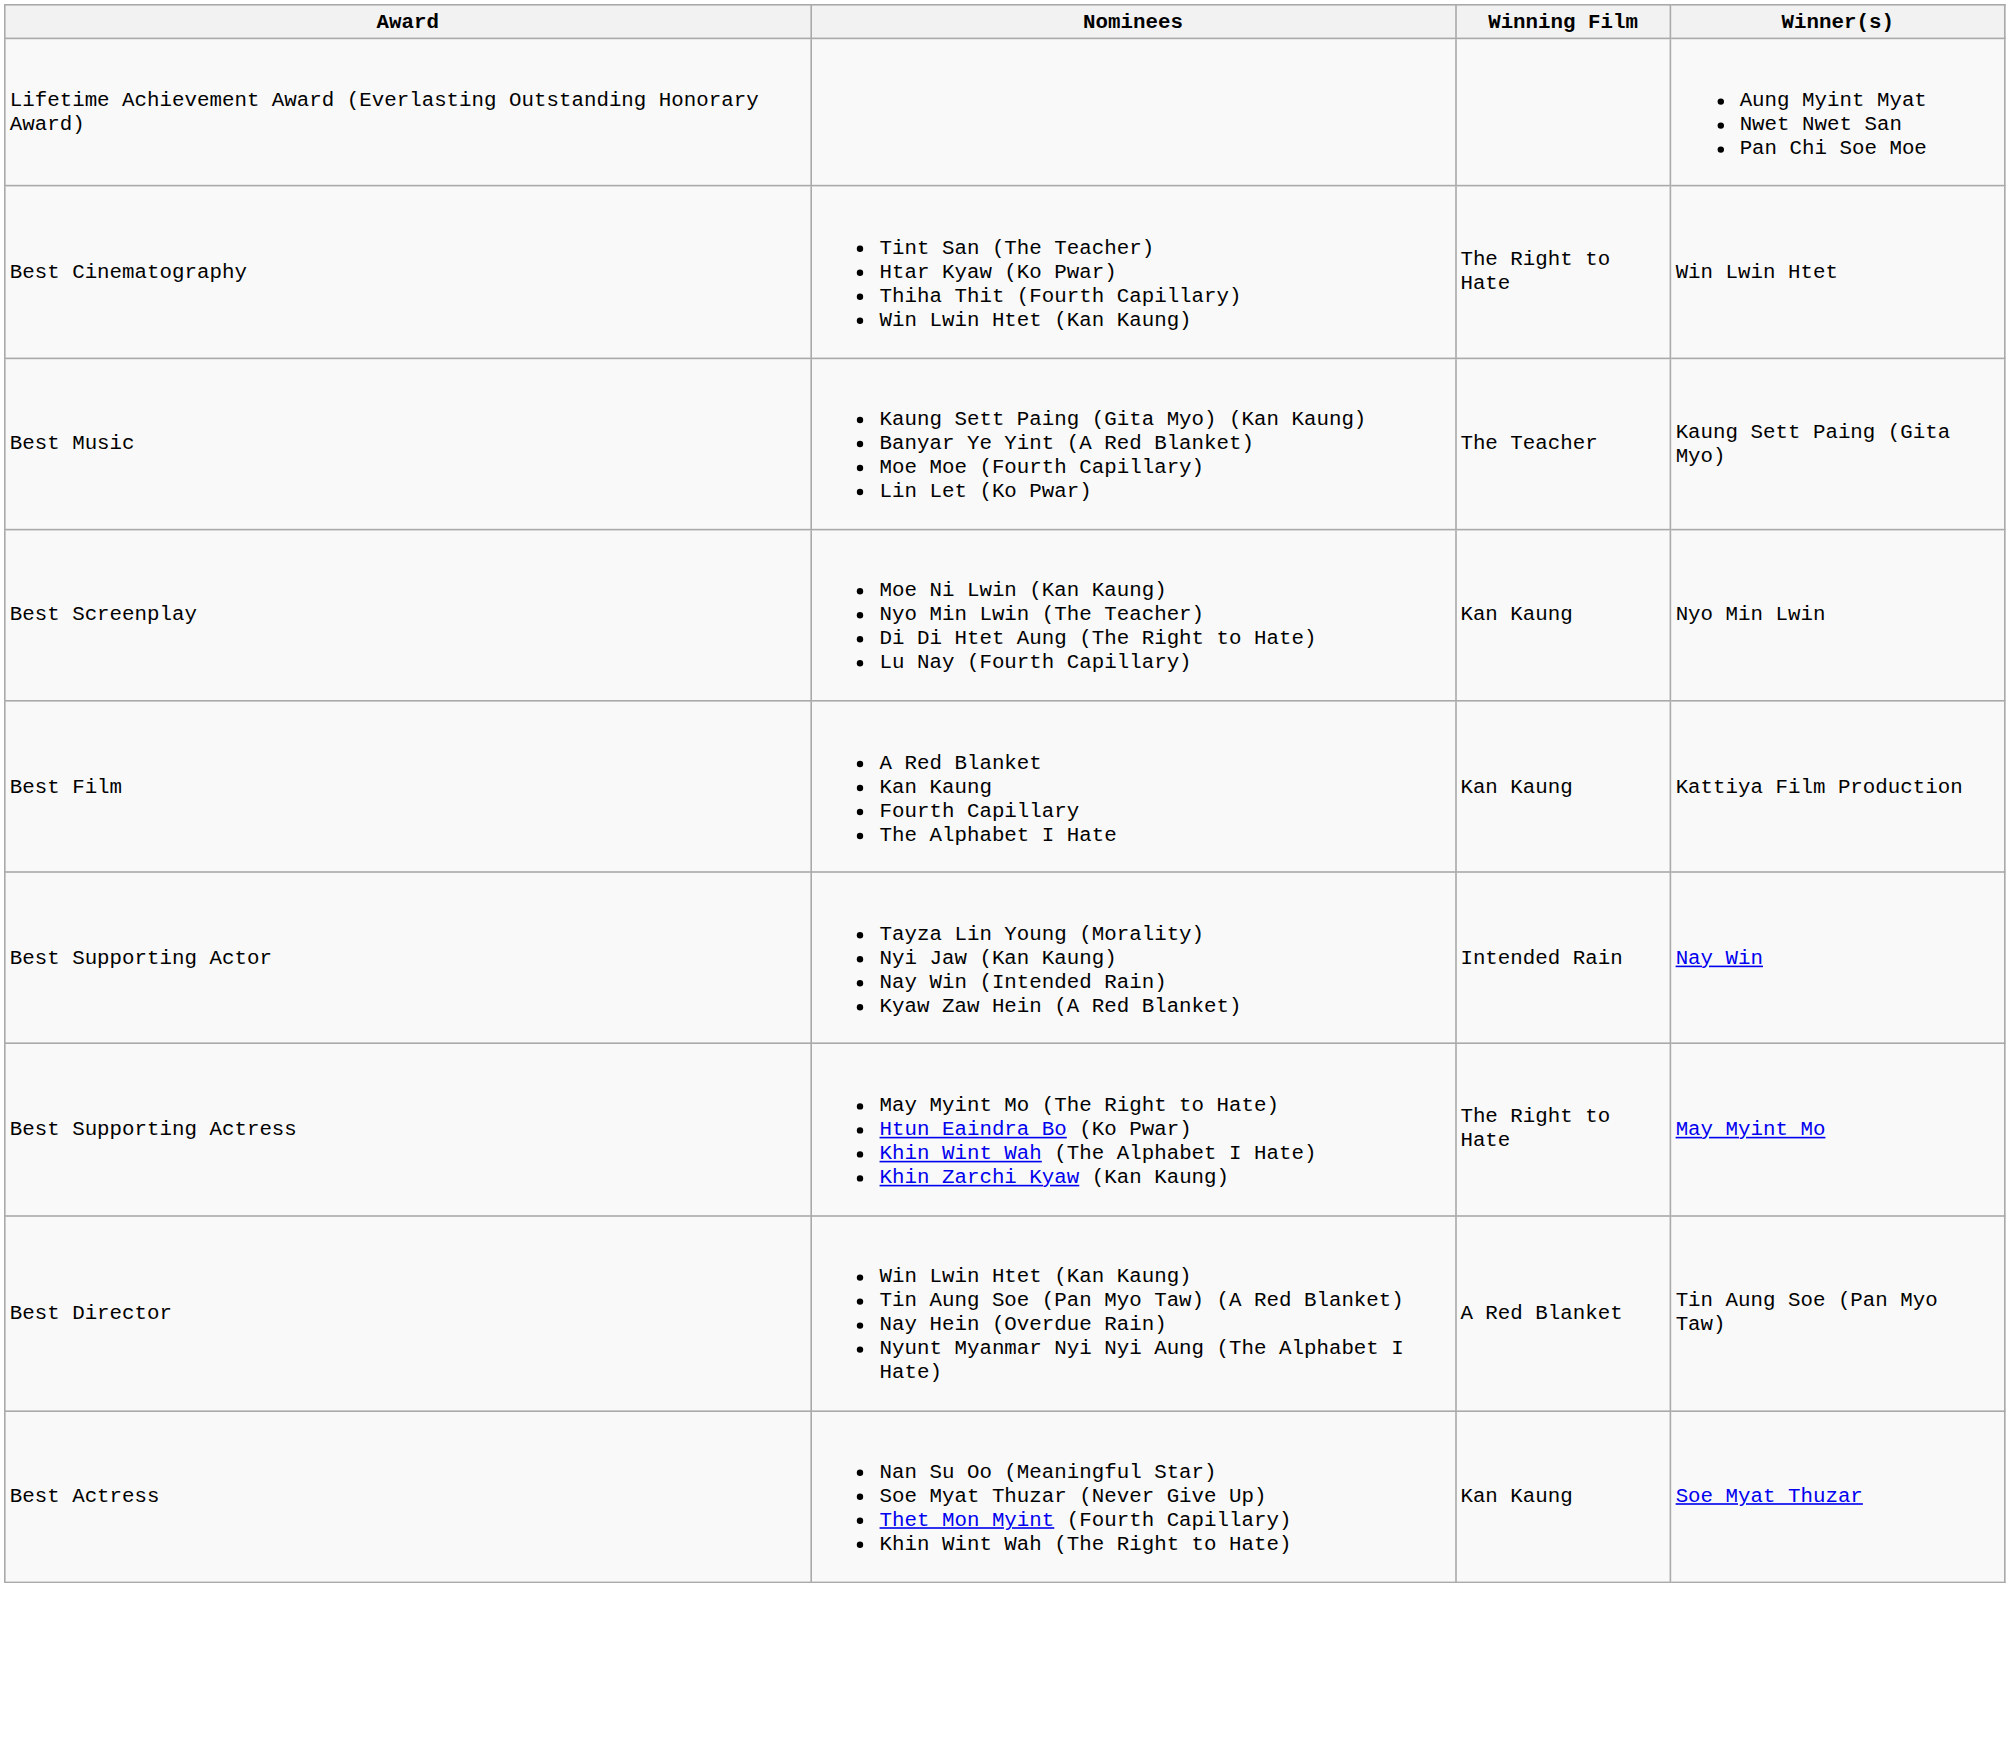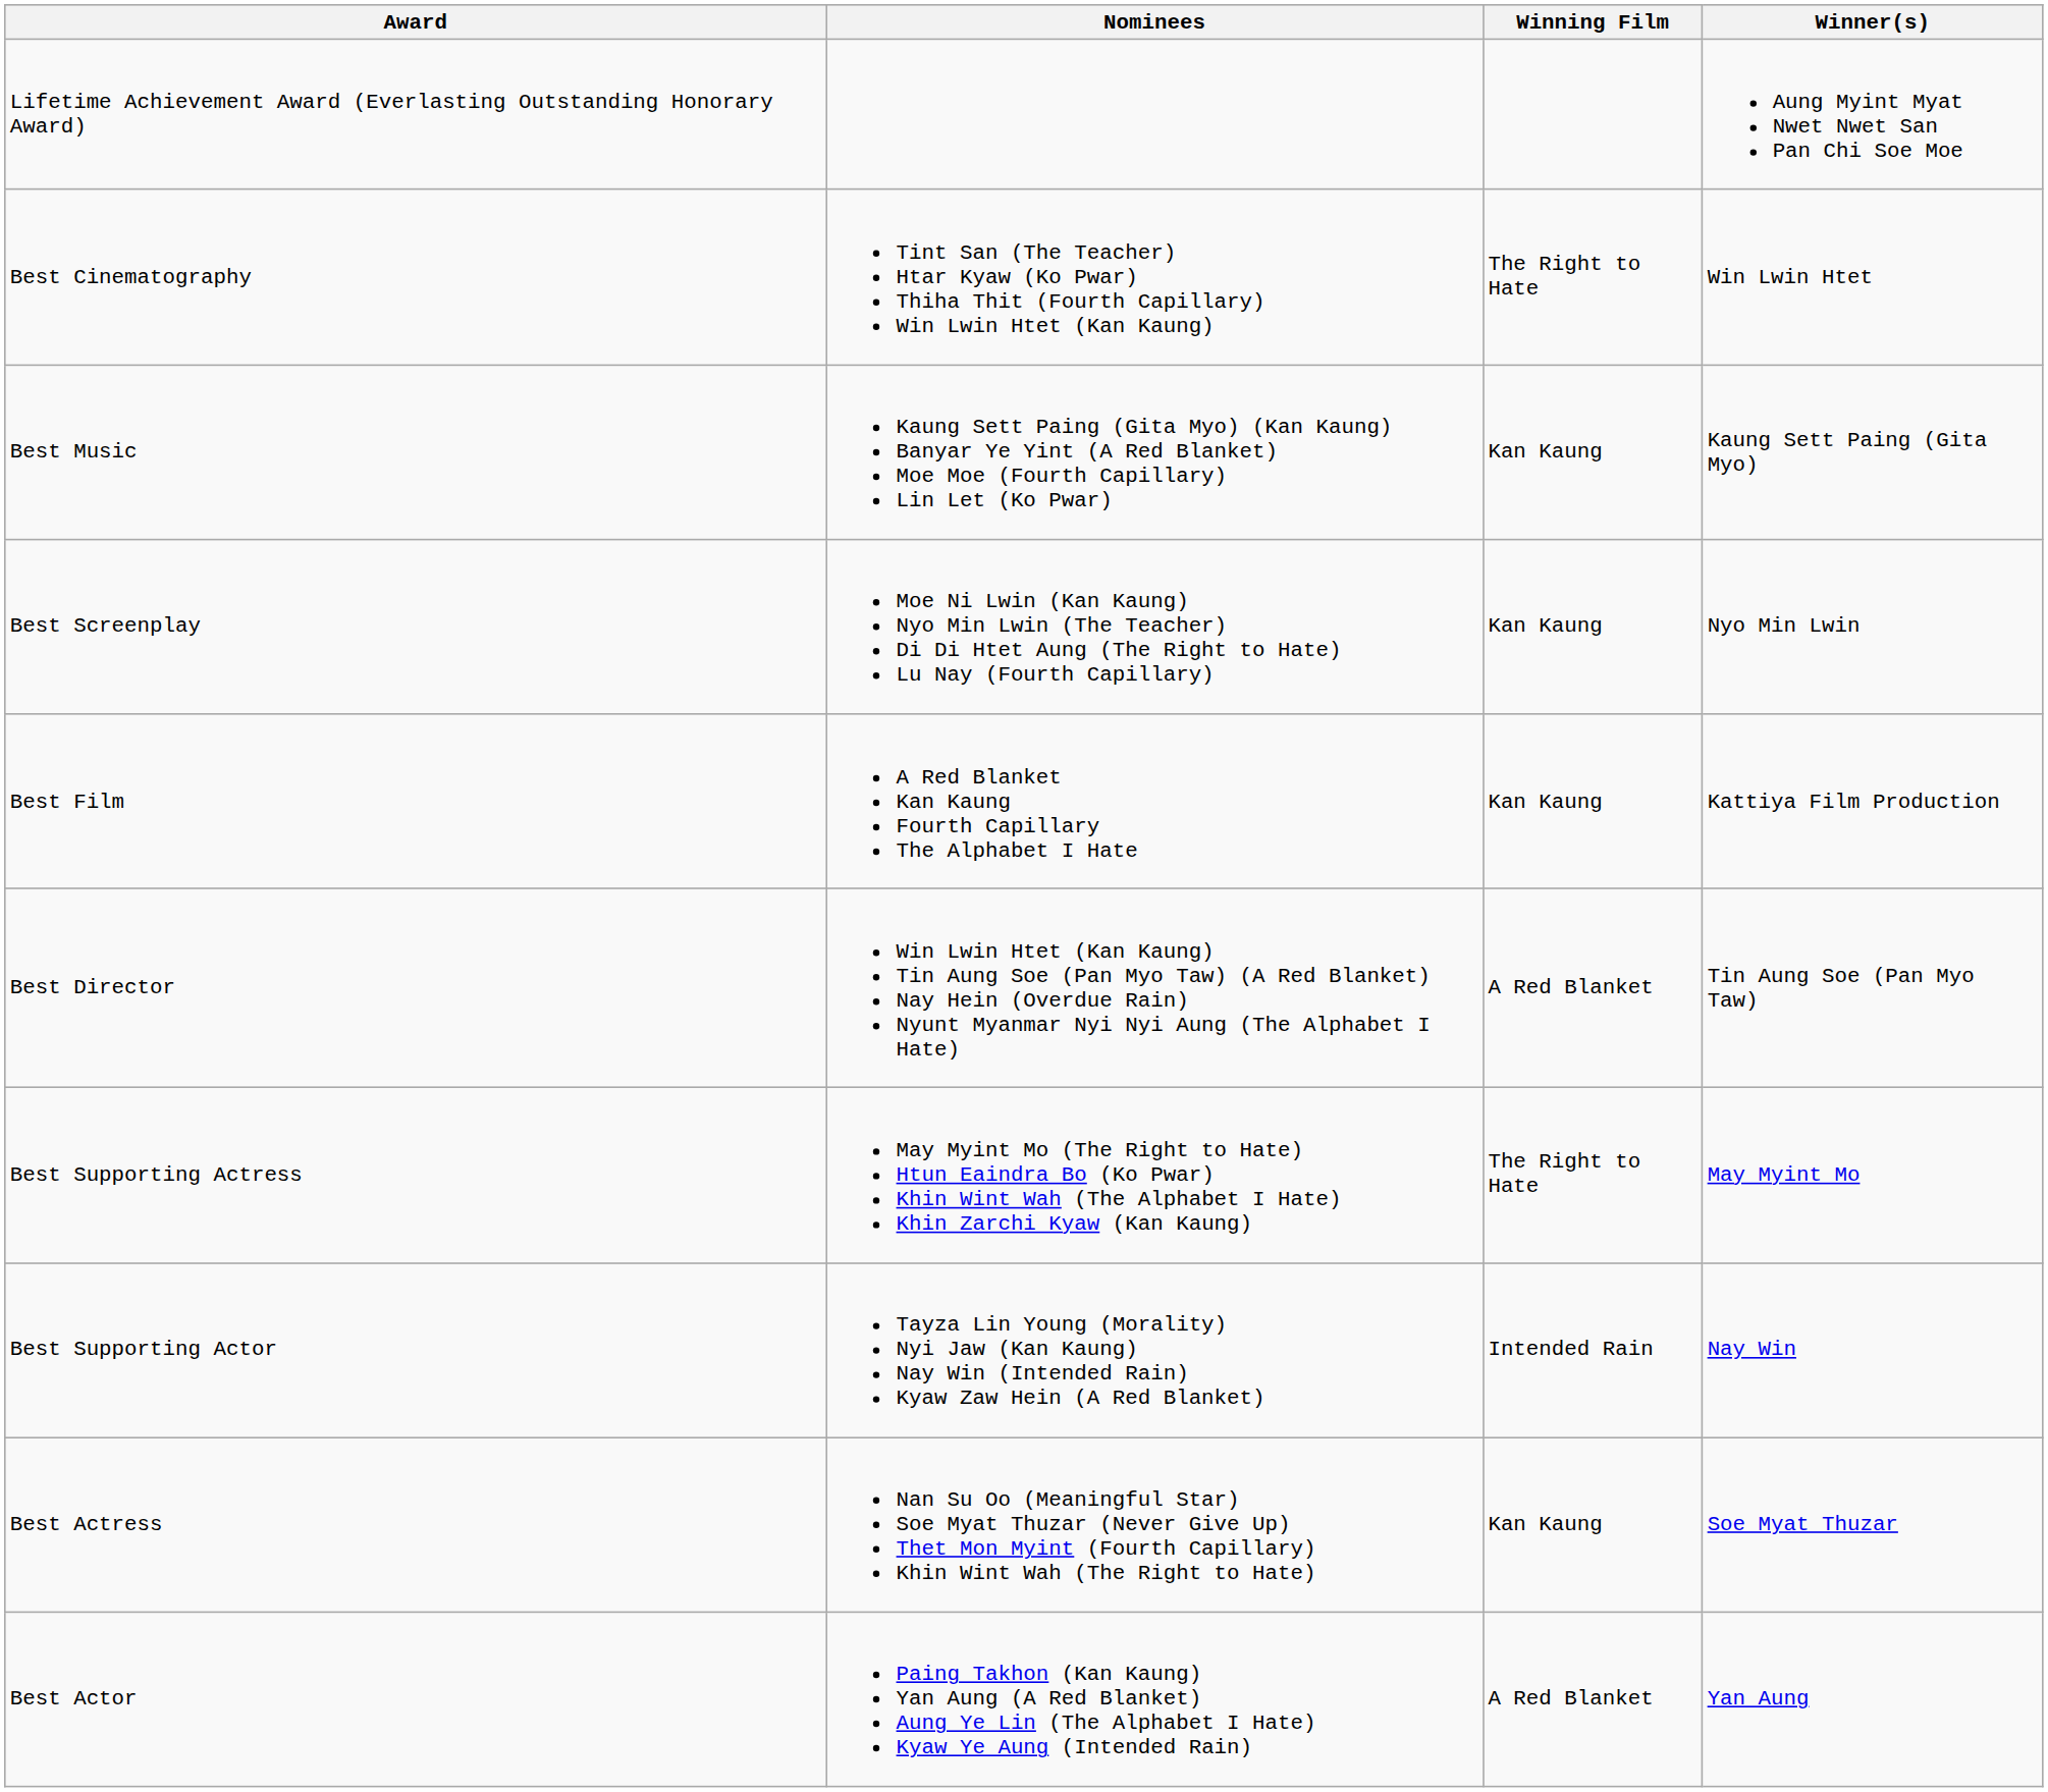Best Music | Winning Film: The Teacher -> Kan Kaung
rows swapped: Best Director <-> Best Supporting Actor
+ row: Best Actor | Paing Takhon (Kan Kaung) Yan Aung (A Red Blanket) Aung Ye Lin (The Alphabet I Hate) Kyaw Ye Aung (Intended Rain) | A Red Blanket | Yan Aung
